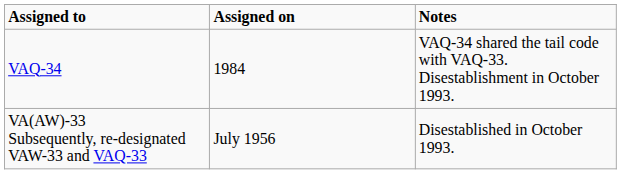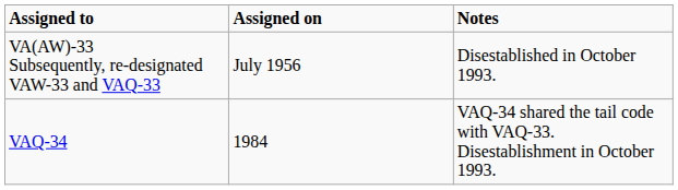rows swapped: VA(AW)-33 Subsequently, re-designated VAW-33 and VAQ-33 <-> VAQ-34
